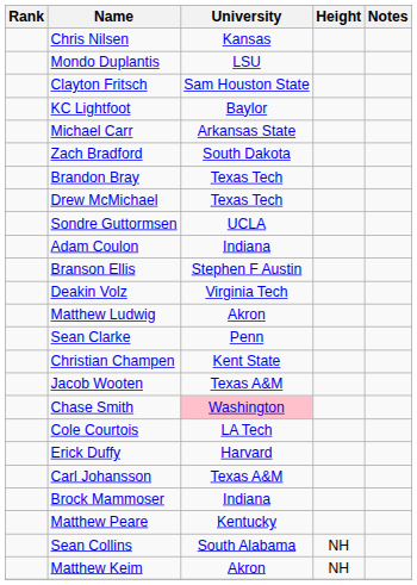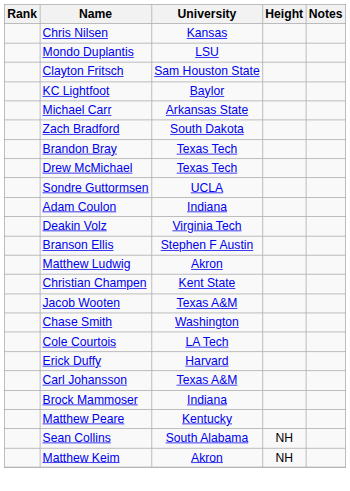rows swapped: Deakin Volz <-> Branson Ellis
- row: Sean Clarke | Penn
Chase Smith | University: pink background -> no background
